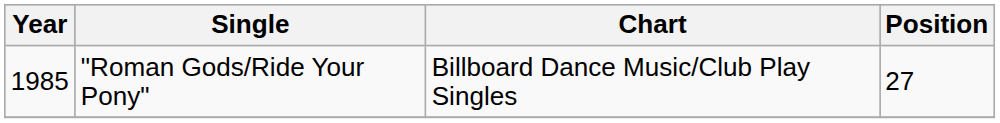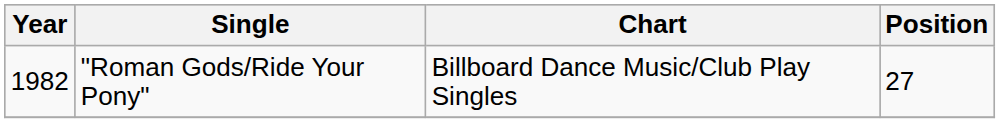"Roman Gods/Ride Your Pony" | Year: 1985 -> 1982
